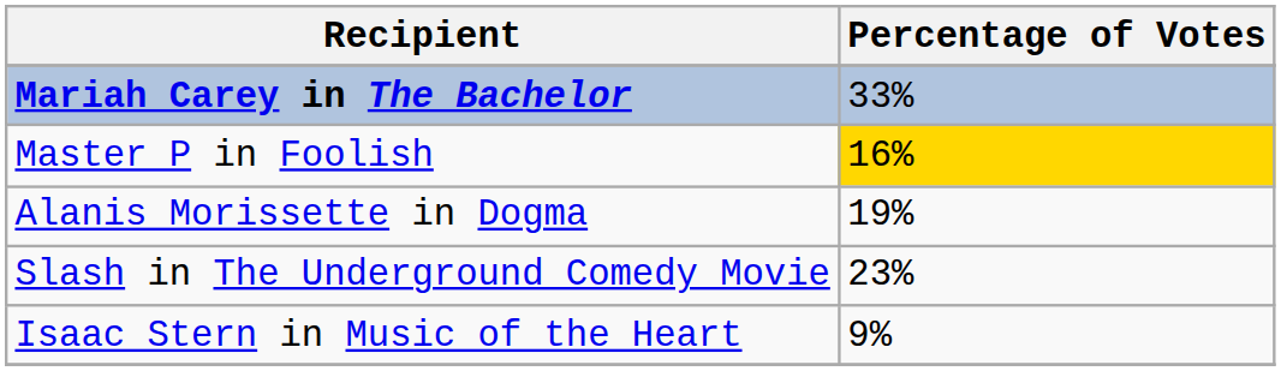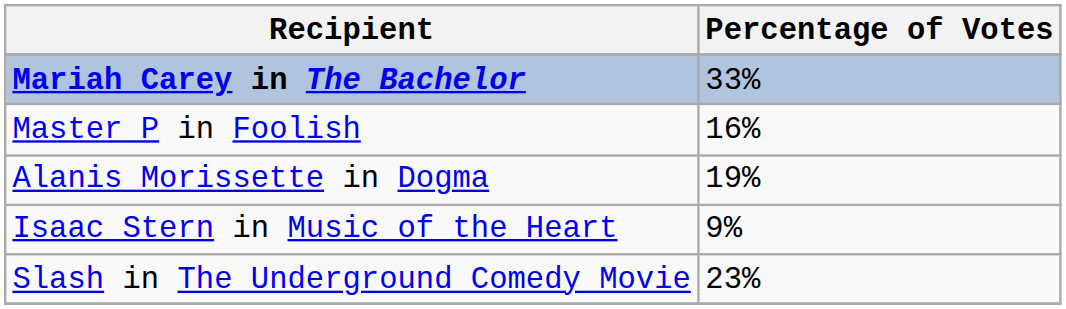Master P in Foolish | Percentage of Votes: gold background -> no background
rows swapped: Slash in The Underground Comedy Movie <-> Isaac Stern in Music of the Heart
